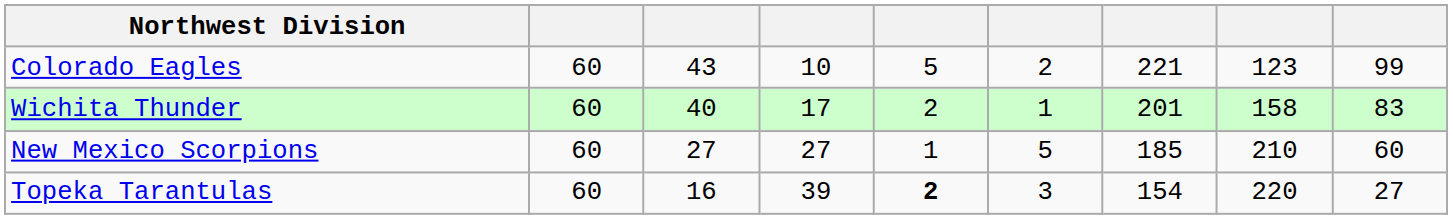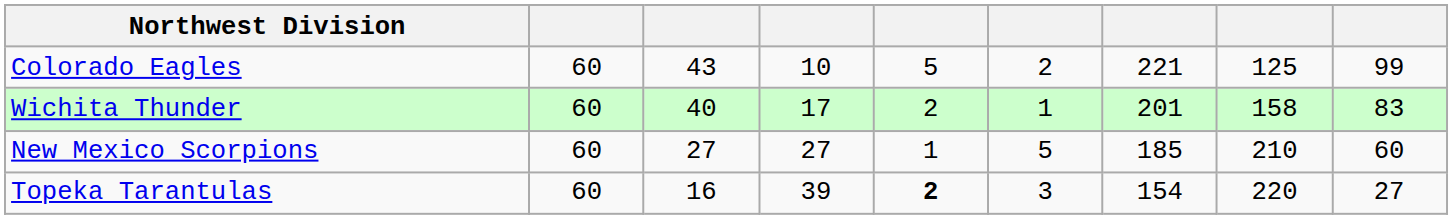Colorado Eagles | column 8: 123 -> 125
